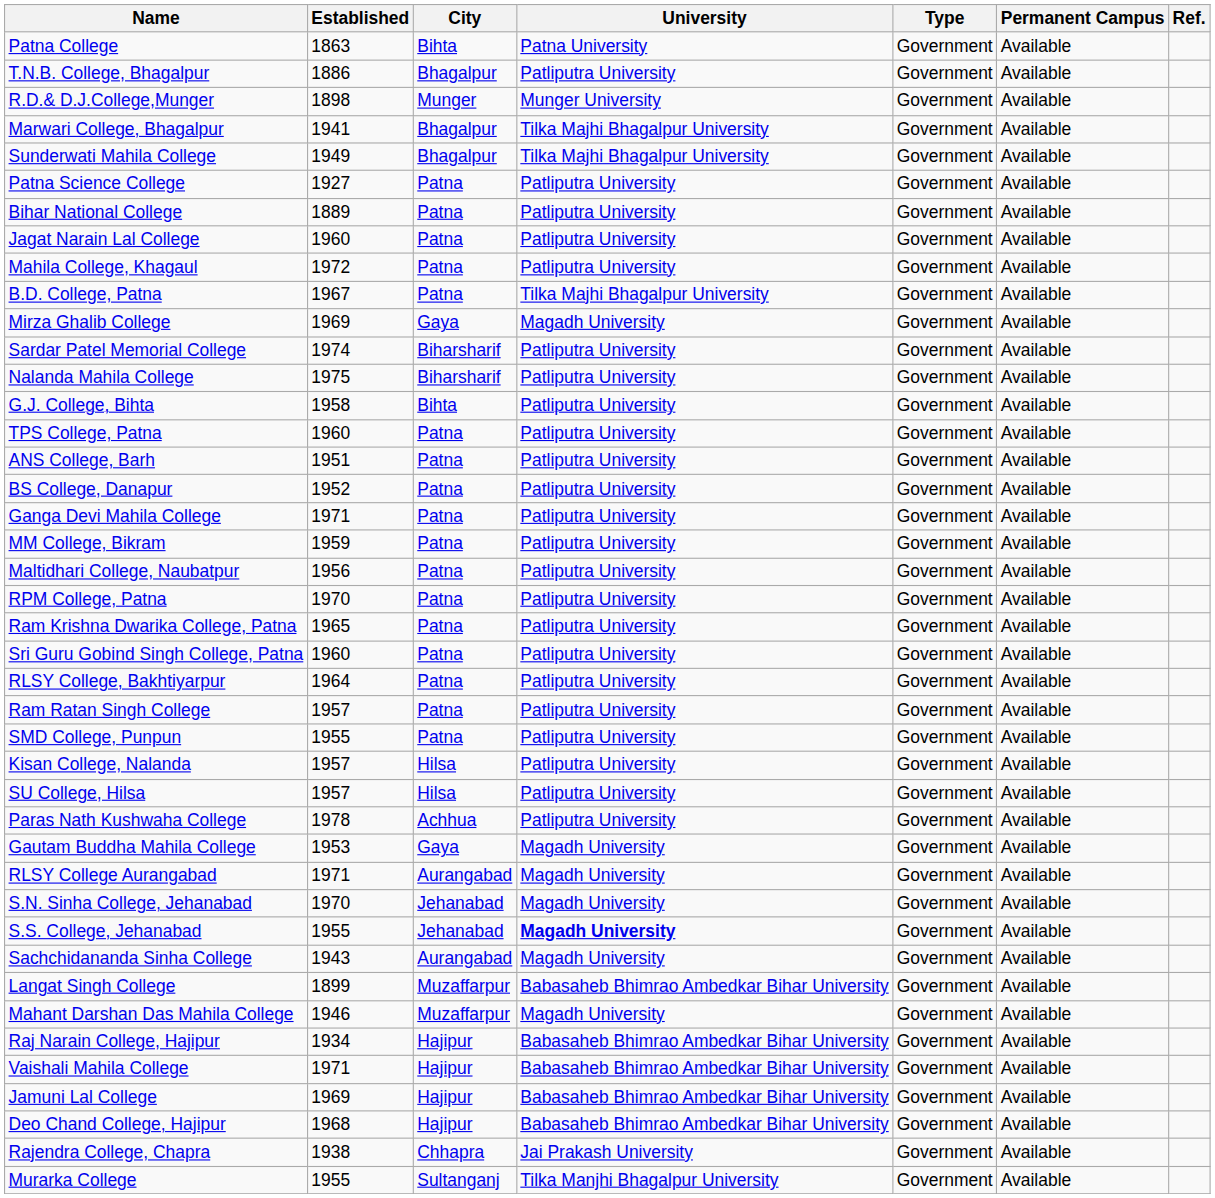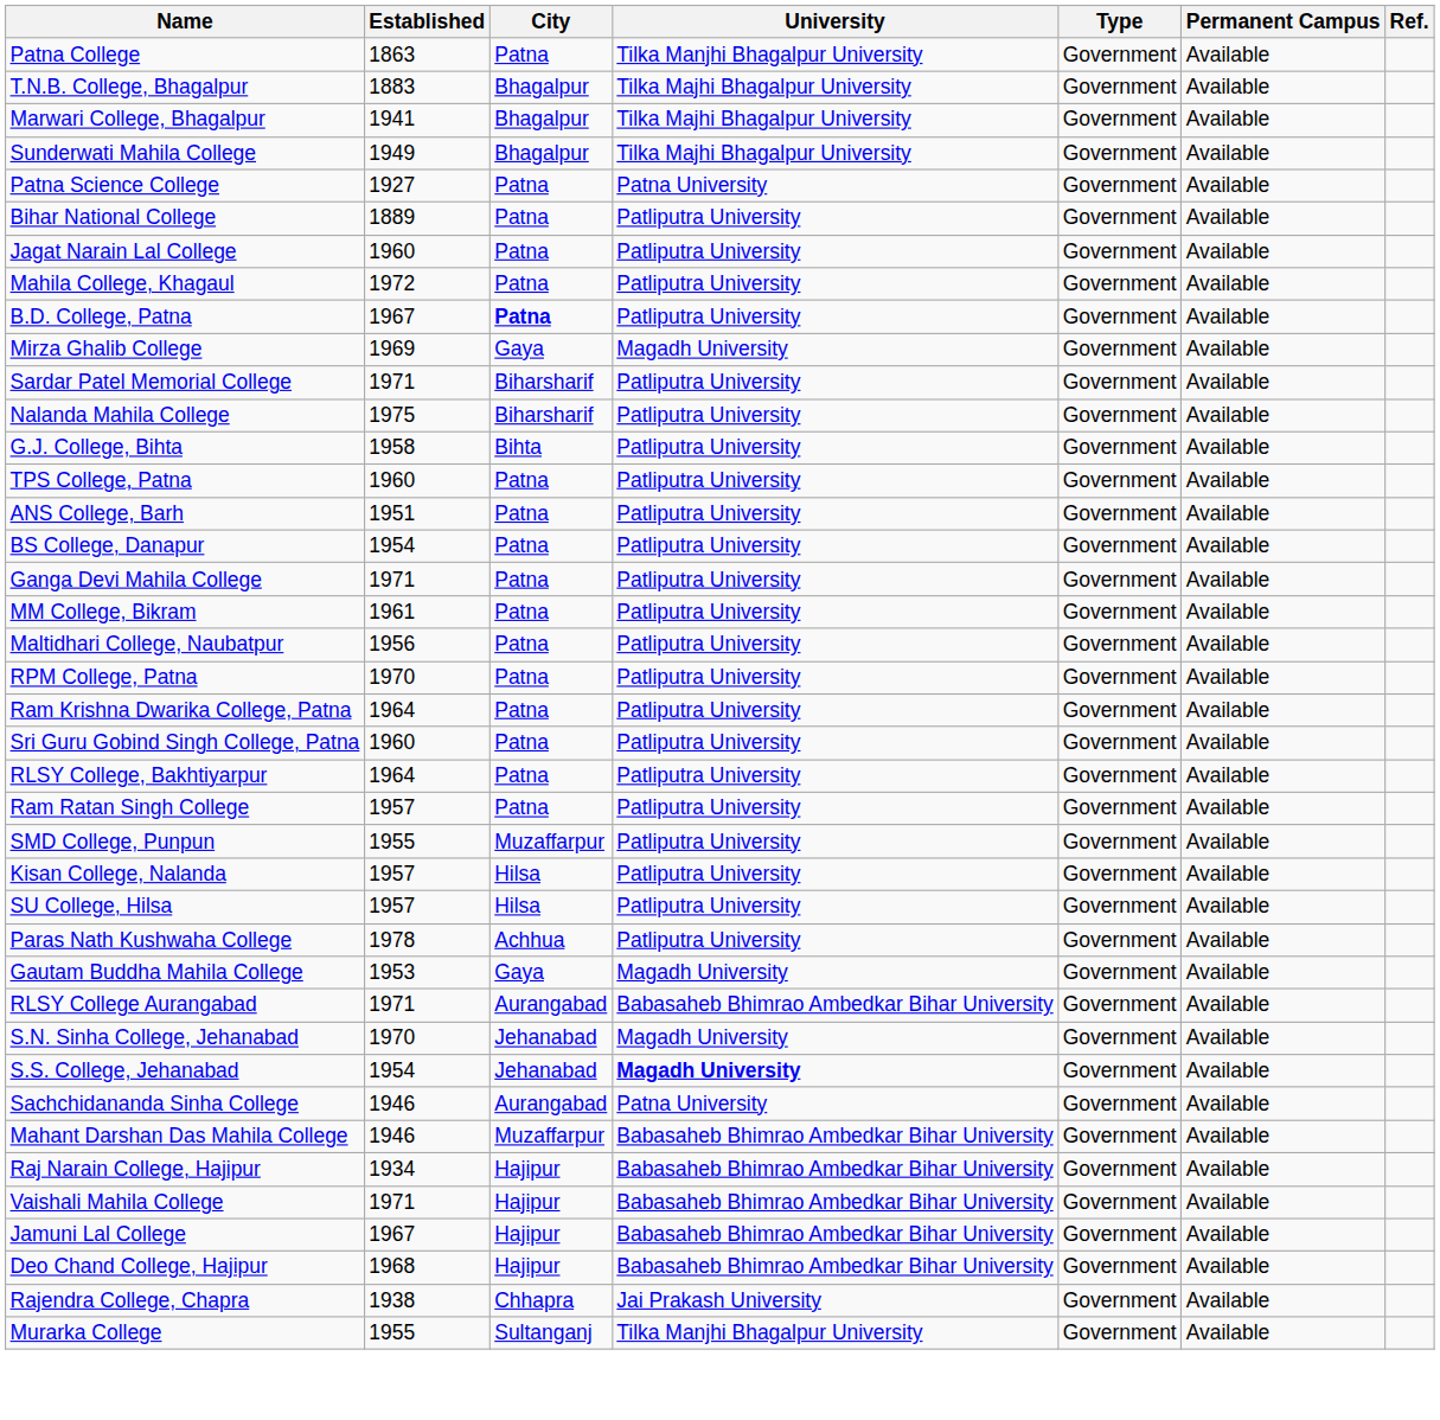Patna College | City: Bihta -> Patna
Patna College | University: Patna University -> Tilka Manjhi Bhagalpur University
T.N.B. College, Bhagalpur | Established: 1886 -> 1883
T.N.B. College, Bhagalpur | University: Patliputra University -> Tilka Majhi Bhagalpur University
- row: R.D.& D.J.College,Munger | 1898 | Munger | Munger University | Government | Available
Patna Science College | University: Patliputra University -> Patna University
B.D. College, Patna | City: normal -> bold
B.D. College, Patna | University: Tilka Majhi Bhagalpur University -> Patliputra University
Sardar Patel Memorial College | Established: 1974 -> 1971
BS College, Danapur | Established: 1952 -> 1954
MM College, Bikram | Established: 1959 -> 1961
Ram Krishna Dwarika College, Patna | Established: 1965 -> 1964
SMD College, Punpun | City: Patna -> Muzaffarpur
RLSY College Aurangabad | University: Magadh University -> Babasaheb Bhimrao Ambedkar Bihar University
S.S. College, Jehanabad | Established: 1955 -> 1954
Sachchidananda Sinha College | Established: 1943 -> 1946
Sachchidananda Sinha College | University: Magadh University -> Patna University
- row: Langat Singh College | 1899 | Muzaffarpur | Babasaheb Bhimrao Ambedkar Bihar University | Government | Available
Mahant Darshan Das Mahila College | University: Magadh University -> Babasaheb Bhimrao Ambedkar Bihar University
Jamuni Lal College | Established: 1969 -> 1967
